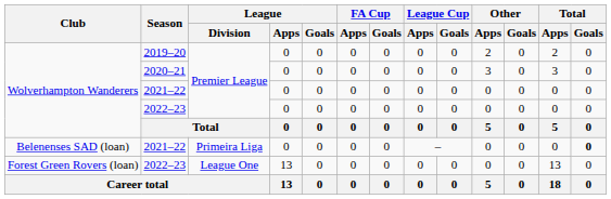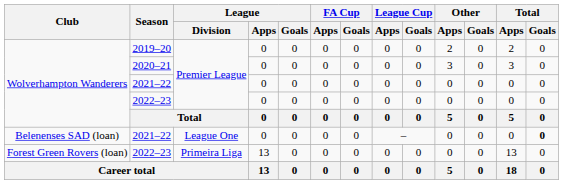Belenenses SAD (loan) / 2021–22 | League / Division: Primeira Liga -> League One
Forest Green Rovers (loan) / 2022–23 | League / Division: League One -> Primeira Liga
